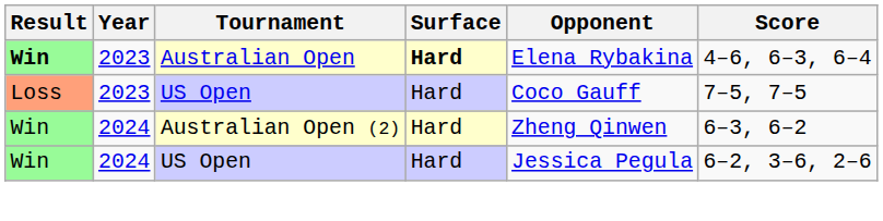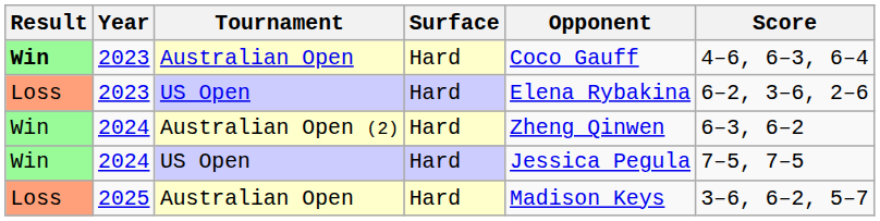2023 / Australian Open | Surface: bold -> normal
2023 / Australian Open | Opponent: Elena Rybakina -> Coco Gauff
2023 / US Open | Opponent: Coco Gauff -> Elena Rybakina
2023 / US Open | Score: 7–5, 7–5 -> 6–2, 3–6, 2–6
2024 / US Open | Score: 6–2, 3–6, 2–6 -> 7–5, 7–5
+ row: Loss | 2025 | Australian Open | Hard | Madison Keys | 3–6, 6–2, 5–7
